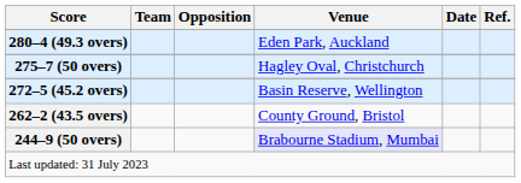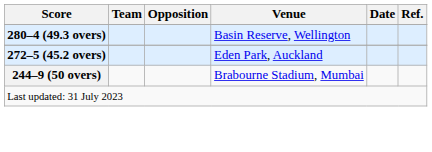280–4 (49.3 overs) | Venue: Eden Park, Auckland -> Basin Reserve, Wellington
- row: 275–7 (50 overs) | Hagley Oval, Christchurch
272–5 (45.2 overs) | Venue: Basin Reserve, Wellington -> Eden Park, Auckland
- row: 262–2 (43.5 overs) | County Ground, Bristol
244–9 (50 overs) | Venue: lavender background -> no background
